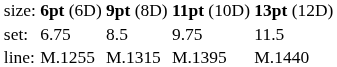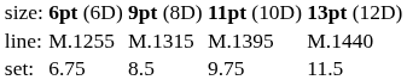rows swapped: set: <-> line:
